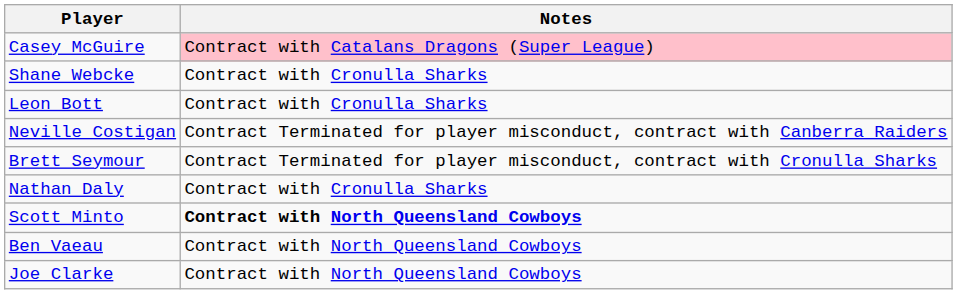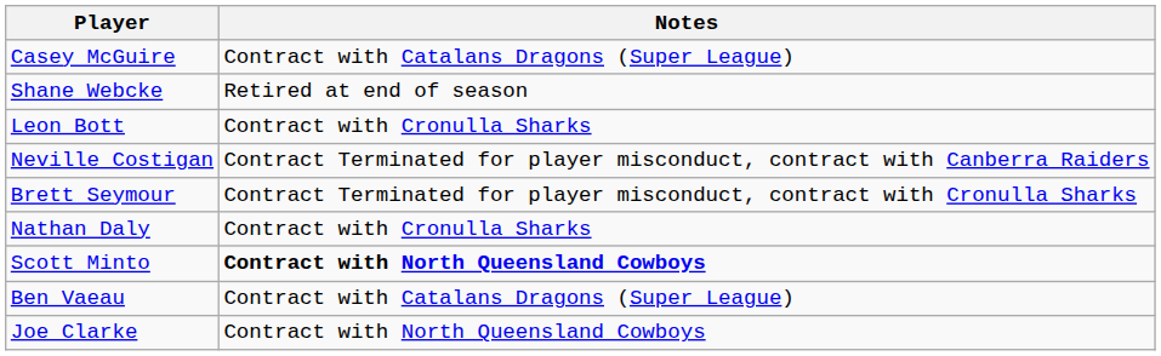Casey McGuire | Notes: pink background -> no background
Shane Webcke | Notes: Contract with Cronulla Sharks -> Retired at end of season
Ben Vaeau | Notes: Contract with North Queensland Cowboys -> Contract with Catalans Dragons (Super League)
